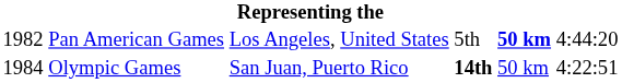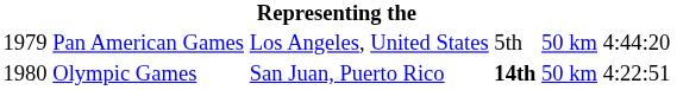Pan American Games | column 1: 1982 -> 1979
Pan American Games | column 5: bold -> normal
Olympic Games | column 1: 1984 -> 1980
